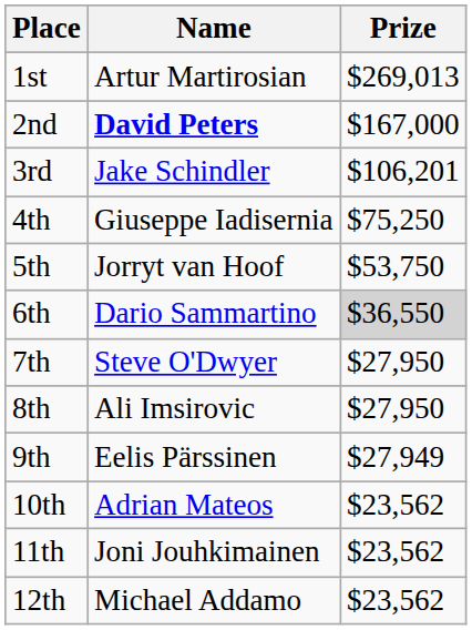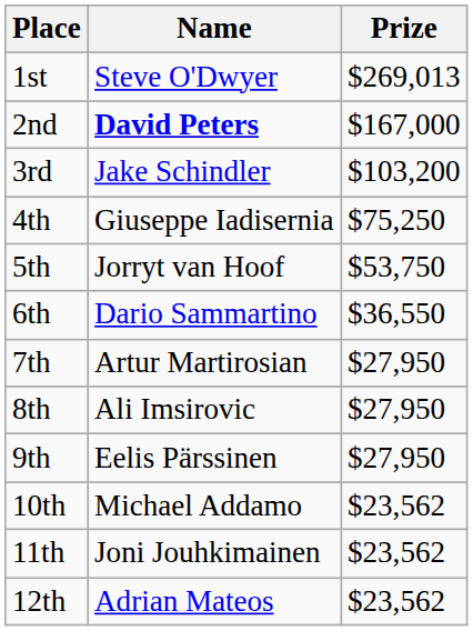1st | Name: Artur Martirosian -> Steve O'Dwyer
3rd | Prize: $106,201 -> $103,200
6th | Prize: lightgrey background -> no background
7th | Name: Steve O'Dwyer -> Artur Martirosian
9th | Prize: $27,949 -> $27,950
10th | Name: Adrian Mateos -> Michael Addamo
12th | Name: Michael Addamo -> Adrian Mateos
